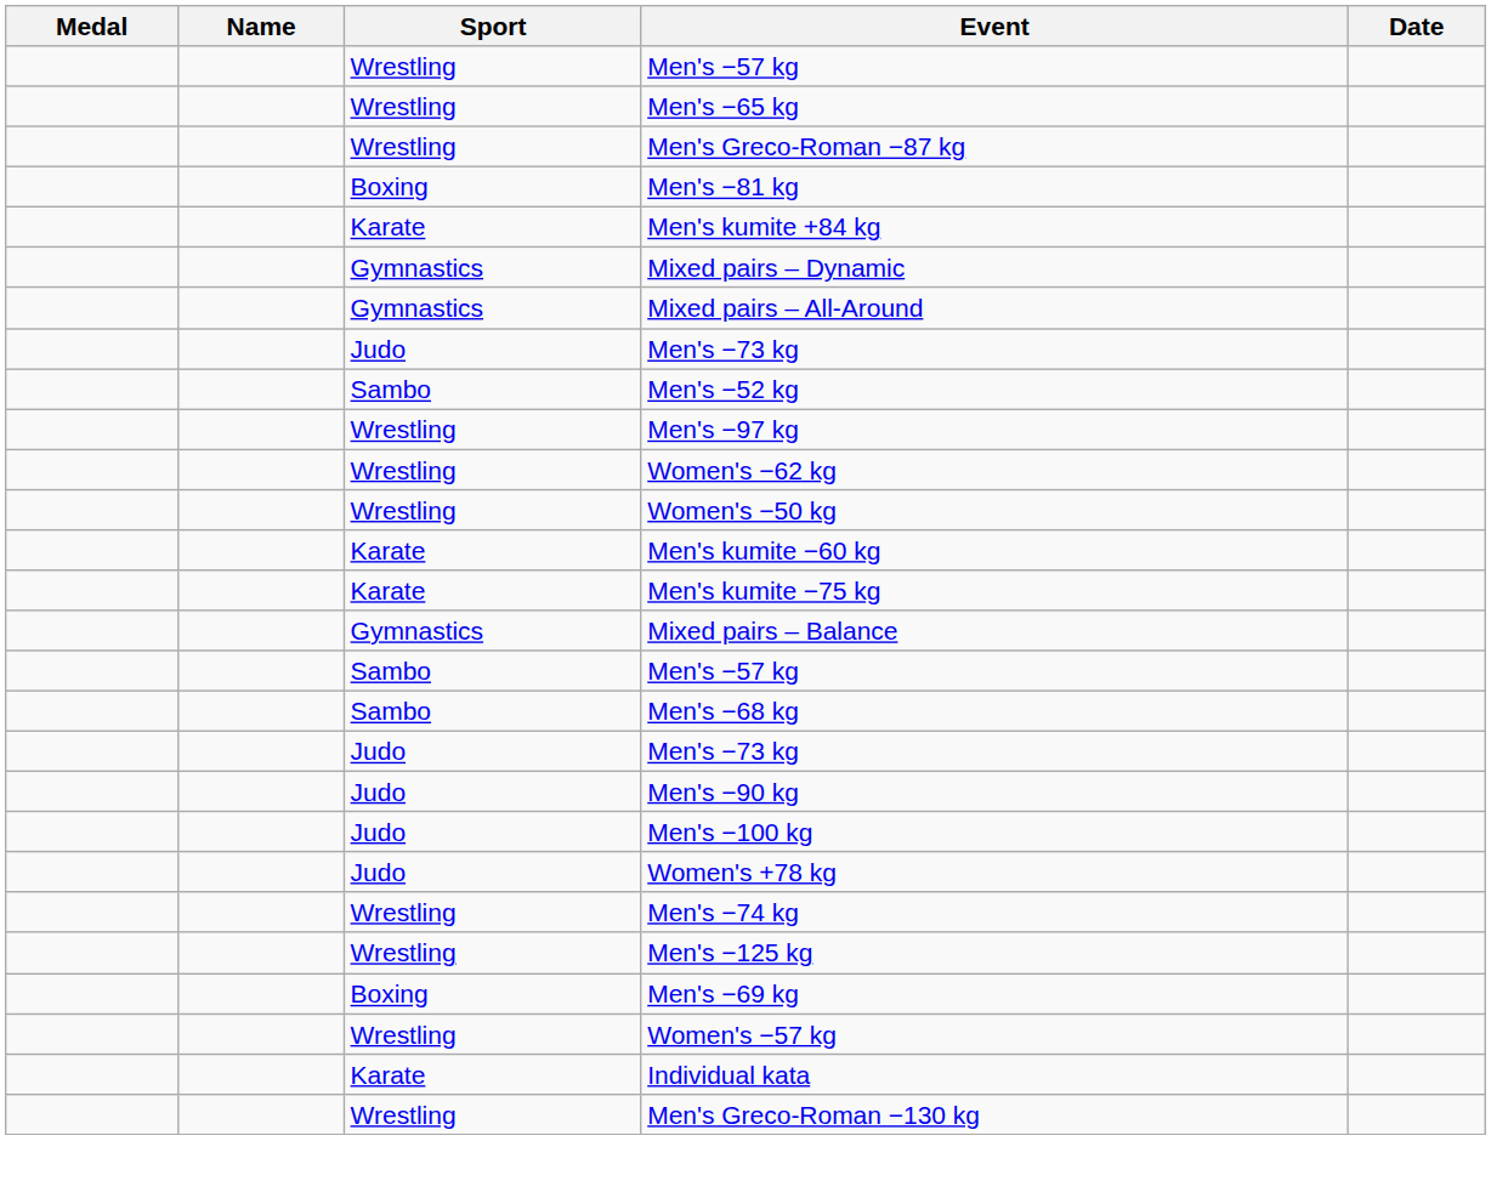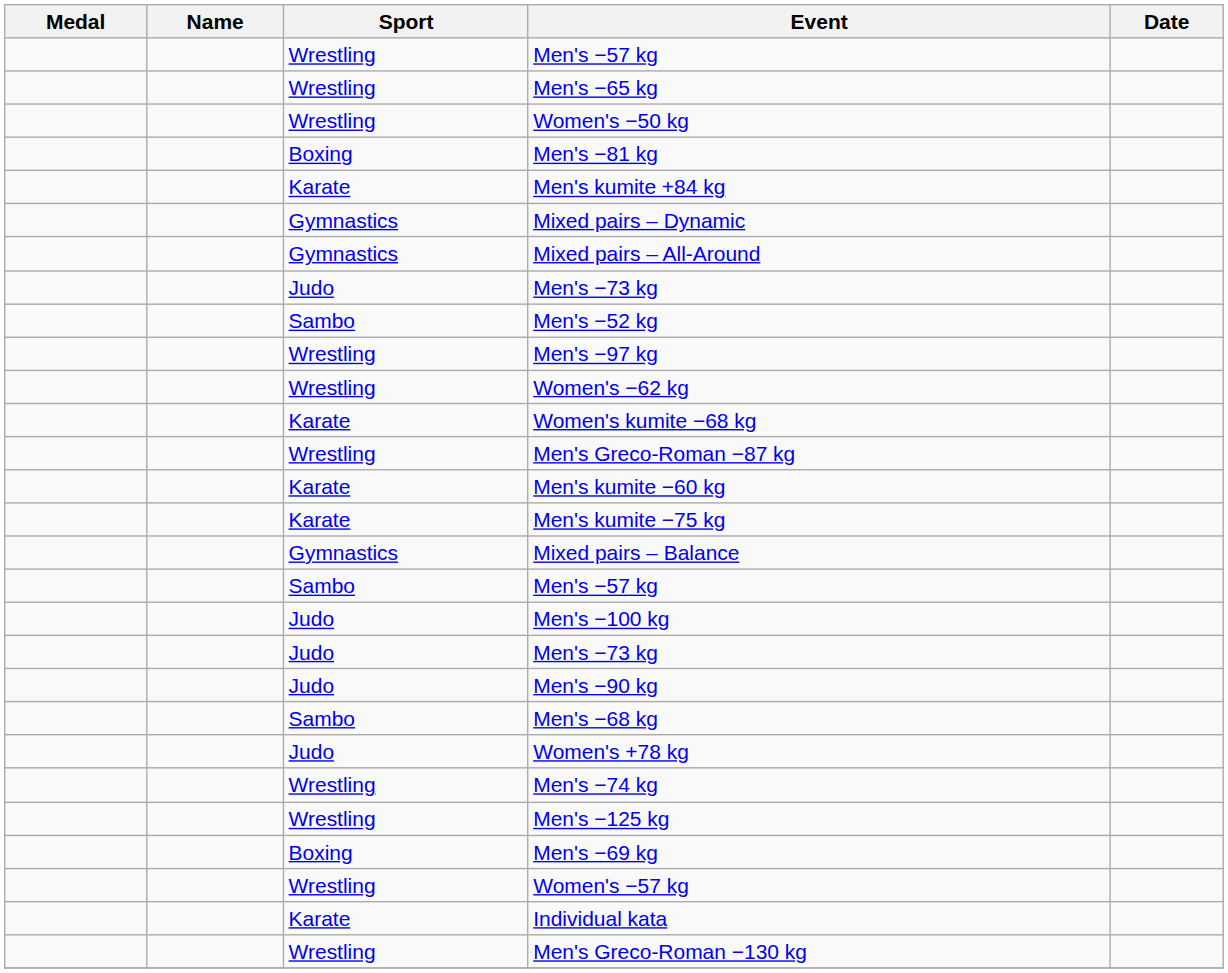rows swapped: Women's −50 kg <-> Men's Greco-Roman −87 kg
+ row: Karate | Women's kumite −68 kg
rows swapped: Men's −68 kg <-> Men's −100 kg
